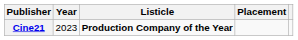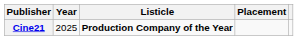Cine21 | Year: 2023 -> 2025
